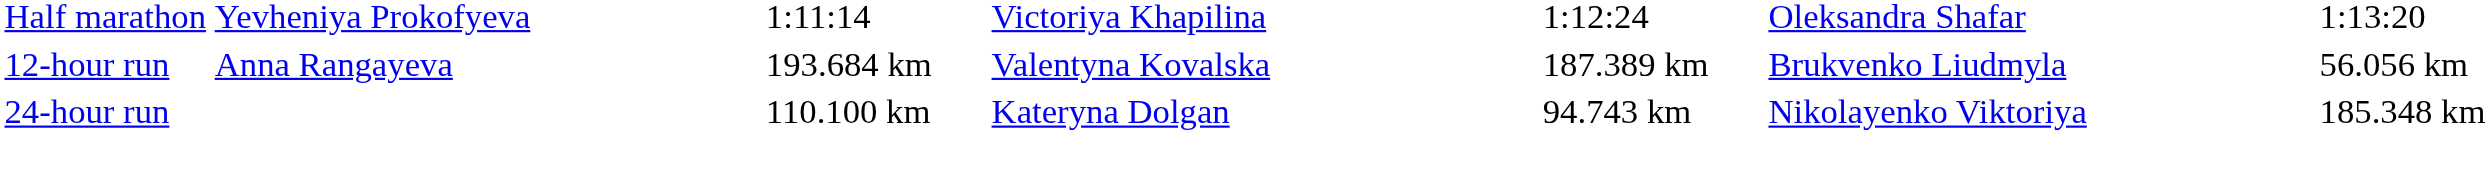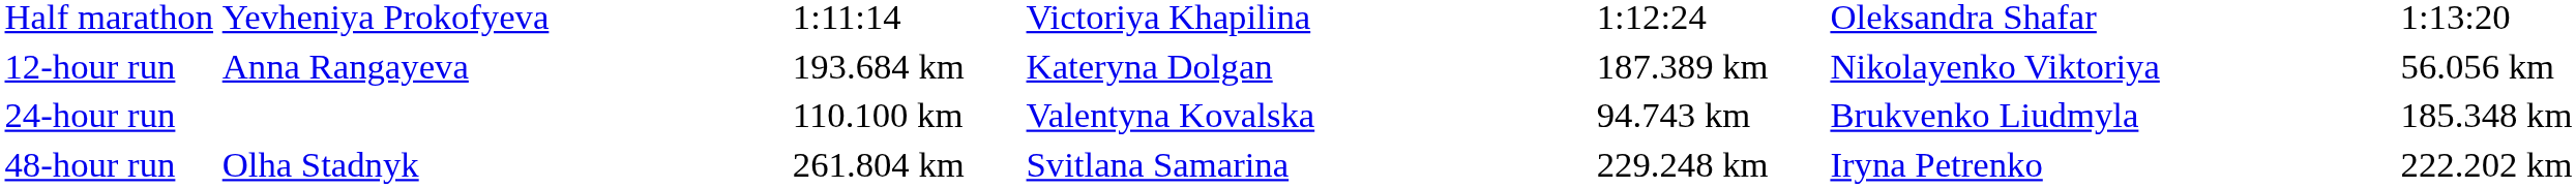12-hour run | column 4: Valentyna Kovalska -> Kateryna Dolgan
12-hour run | column 6: Brukvenko Liudmyla -> Nikolayenko Viktoriya
24-hour run | column 4: Kateryna Dolgan -> Valentyna Kovalska
24-hour run | column 6: Nikolayenko Viktoriya -> Brukvenko Liudmyla
+ row: 48-hour run | Olha Stadnyk | 261.804 km | Svitlana Samarina | 229.248 km | Iryna Petrenko | 222.202 km
